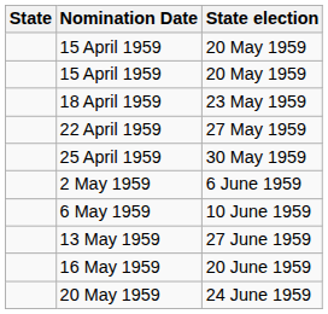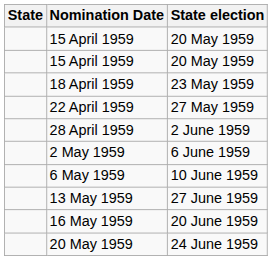- row: 25 April 1959 | 30 May 1959
+ row: 28 April 1959 | 2 June 1959
